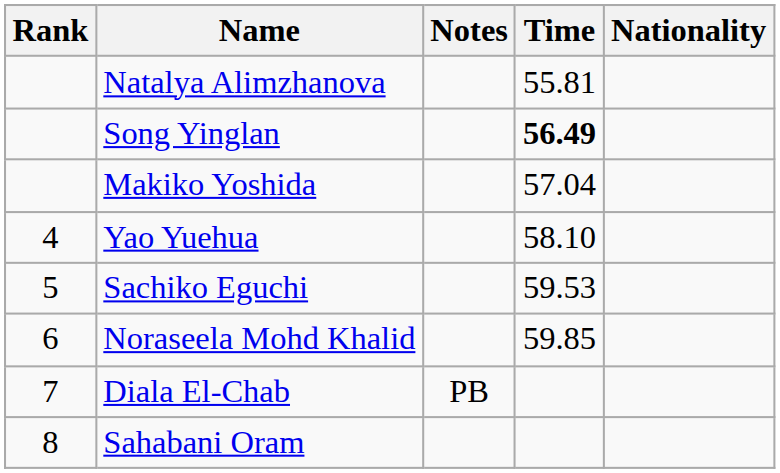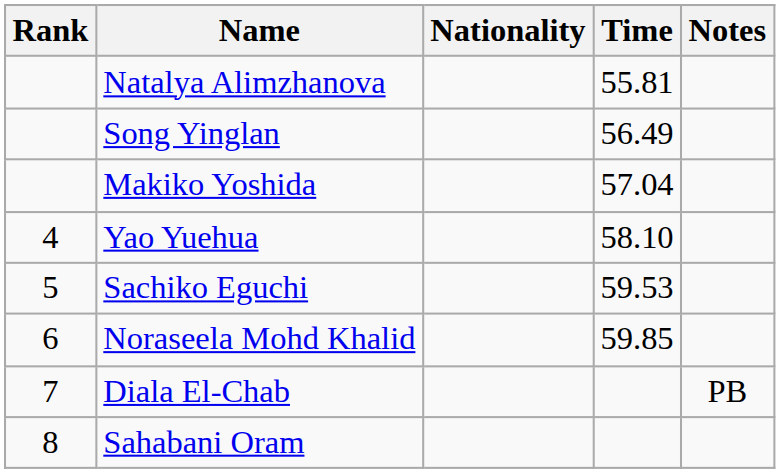columns swapped: Nationality <-> Notes
Song Yinglan | Time: bold -> normal
